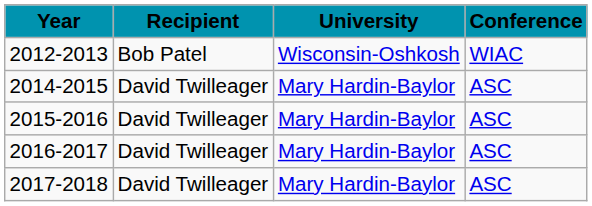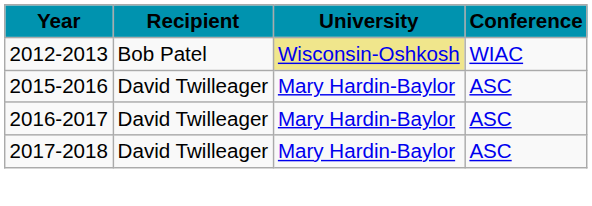2012-2013 | University: no background -> khaki background
- row: 2014-2015 | David Twilleager | Mary Hardin-Baylor | ASC
